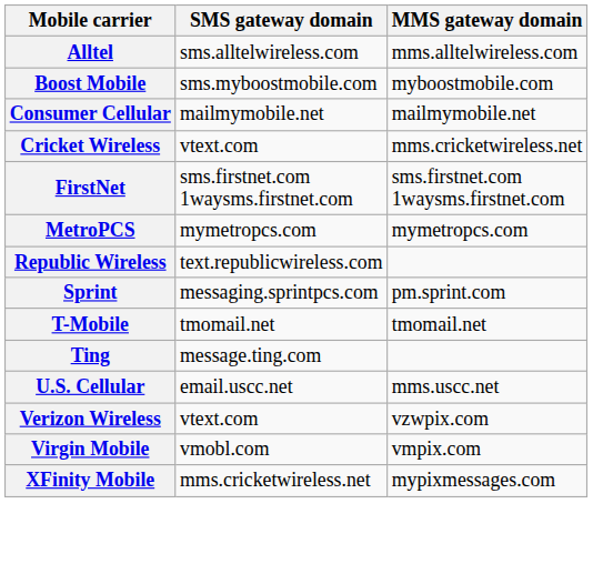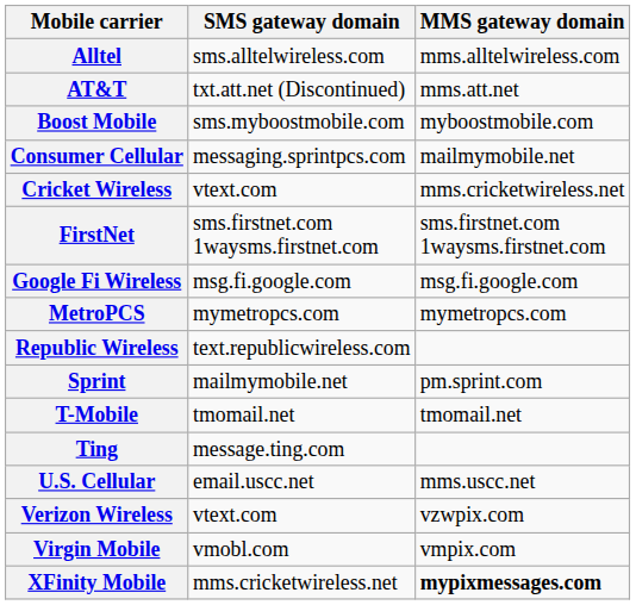+ row: AT&T | txt.att.net (Discontinued) | mms.att.net
Consumer Cellular | SMS gateway domain: mailmymobile.net -> messaging.sprintpcs.com
+ row: Google Fi Wireless | msg.fi.google.com | msg.fi.google.com
Sprint | SMS gateway domain: messaging.sprintpcs.com -> mailmymobile.net
XFinity Mobile | MMS gateway domain: normal -> bold
